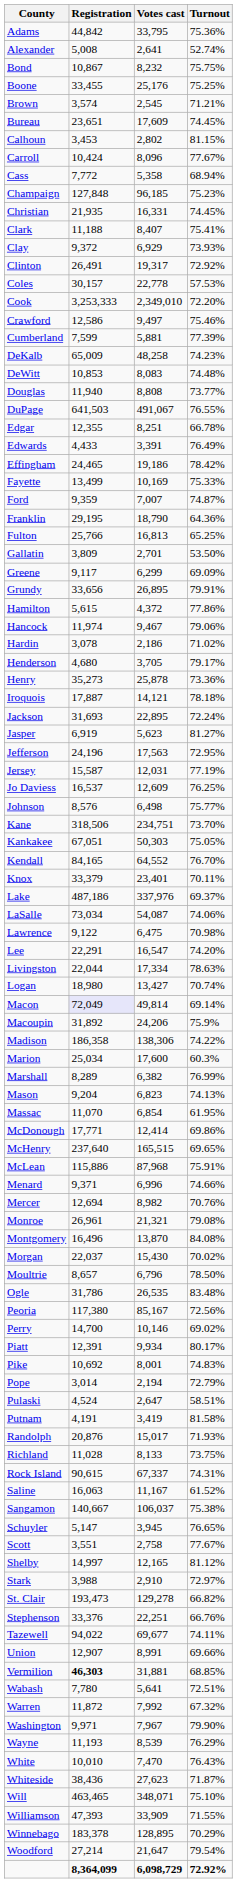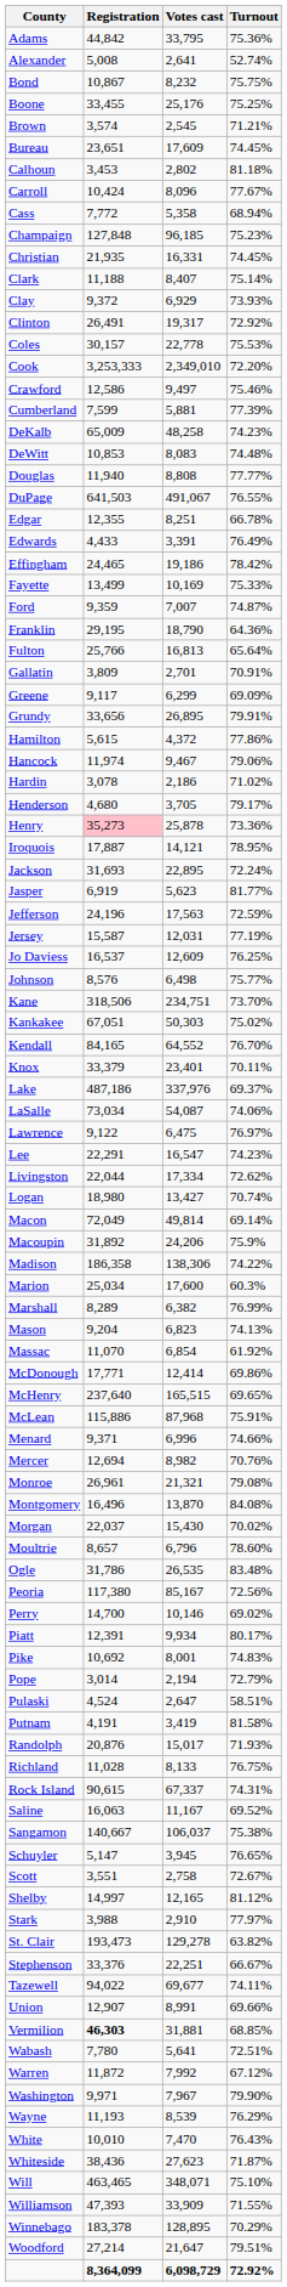Calhoun | Turnout: 81.15% -> 81.18%
Clark | Turnout: 75.41% -> 75.14%
Coles | Turnout: 57.53% -> 75.53%
Douglas | Turnout: 73.77% -> 77.77%
Fulton | Turnout: 65.25% -> 65.64%
Gallatin | Turnout: 53.50% -> 70.91%
Henry | Registration: no background -> pink background
Iroquois | Turnout: 78.18% -> 78.95%
Jasper | Turnout: 81.27% -> 81.77%
Jefferson | Turnout: 72.95% -> 72.59%
Kankakee | Turnout: 75.05% -> 75.02%
Lawrence | Turnout: 70.98% -> 76.97%
Lee | Turnout: 74.20% -> 74.23%
Livingston | Turnout: 78.63% -> 72.62%
Macon | Registration: lavender background -> no background
Massac | Turnout: 61.95% -> 61.92%
Moultrie | Turnout: 78.50% -> 78.60%
Richland | Turnout: 73.75% -> 76.75%
Saline | Turnout: 61.52% -> 69.52%
Scott | Turnout: 77.67% -> 72.67%
Stark | Turnout: 72.97% -> 77.97%
St. Clair | Turnout: 66.82% -> 63.82%
Stephenson | Turnout: 66.76% -> 66.67%
Warren | Turnout: 67.32% -> 67.12%
Woodford | Turnout: 79.54% -> 79.51%
